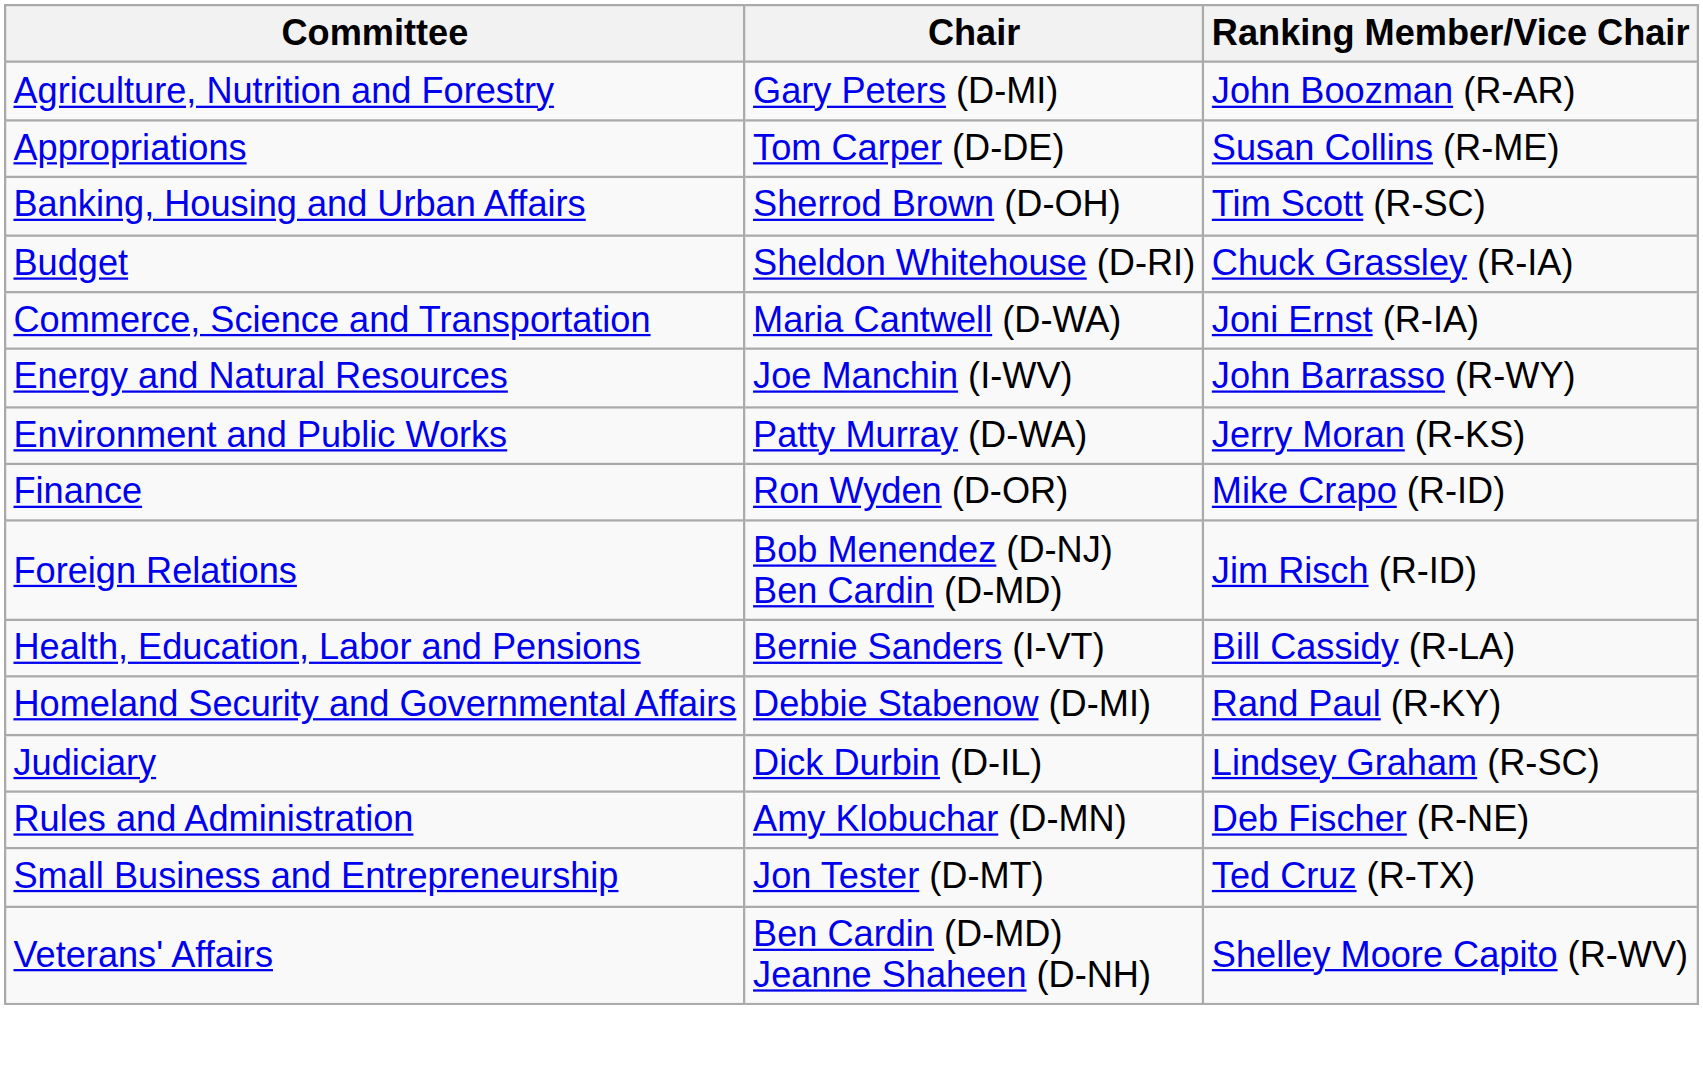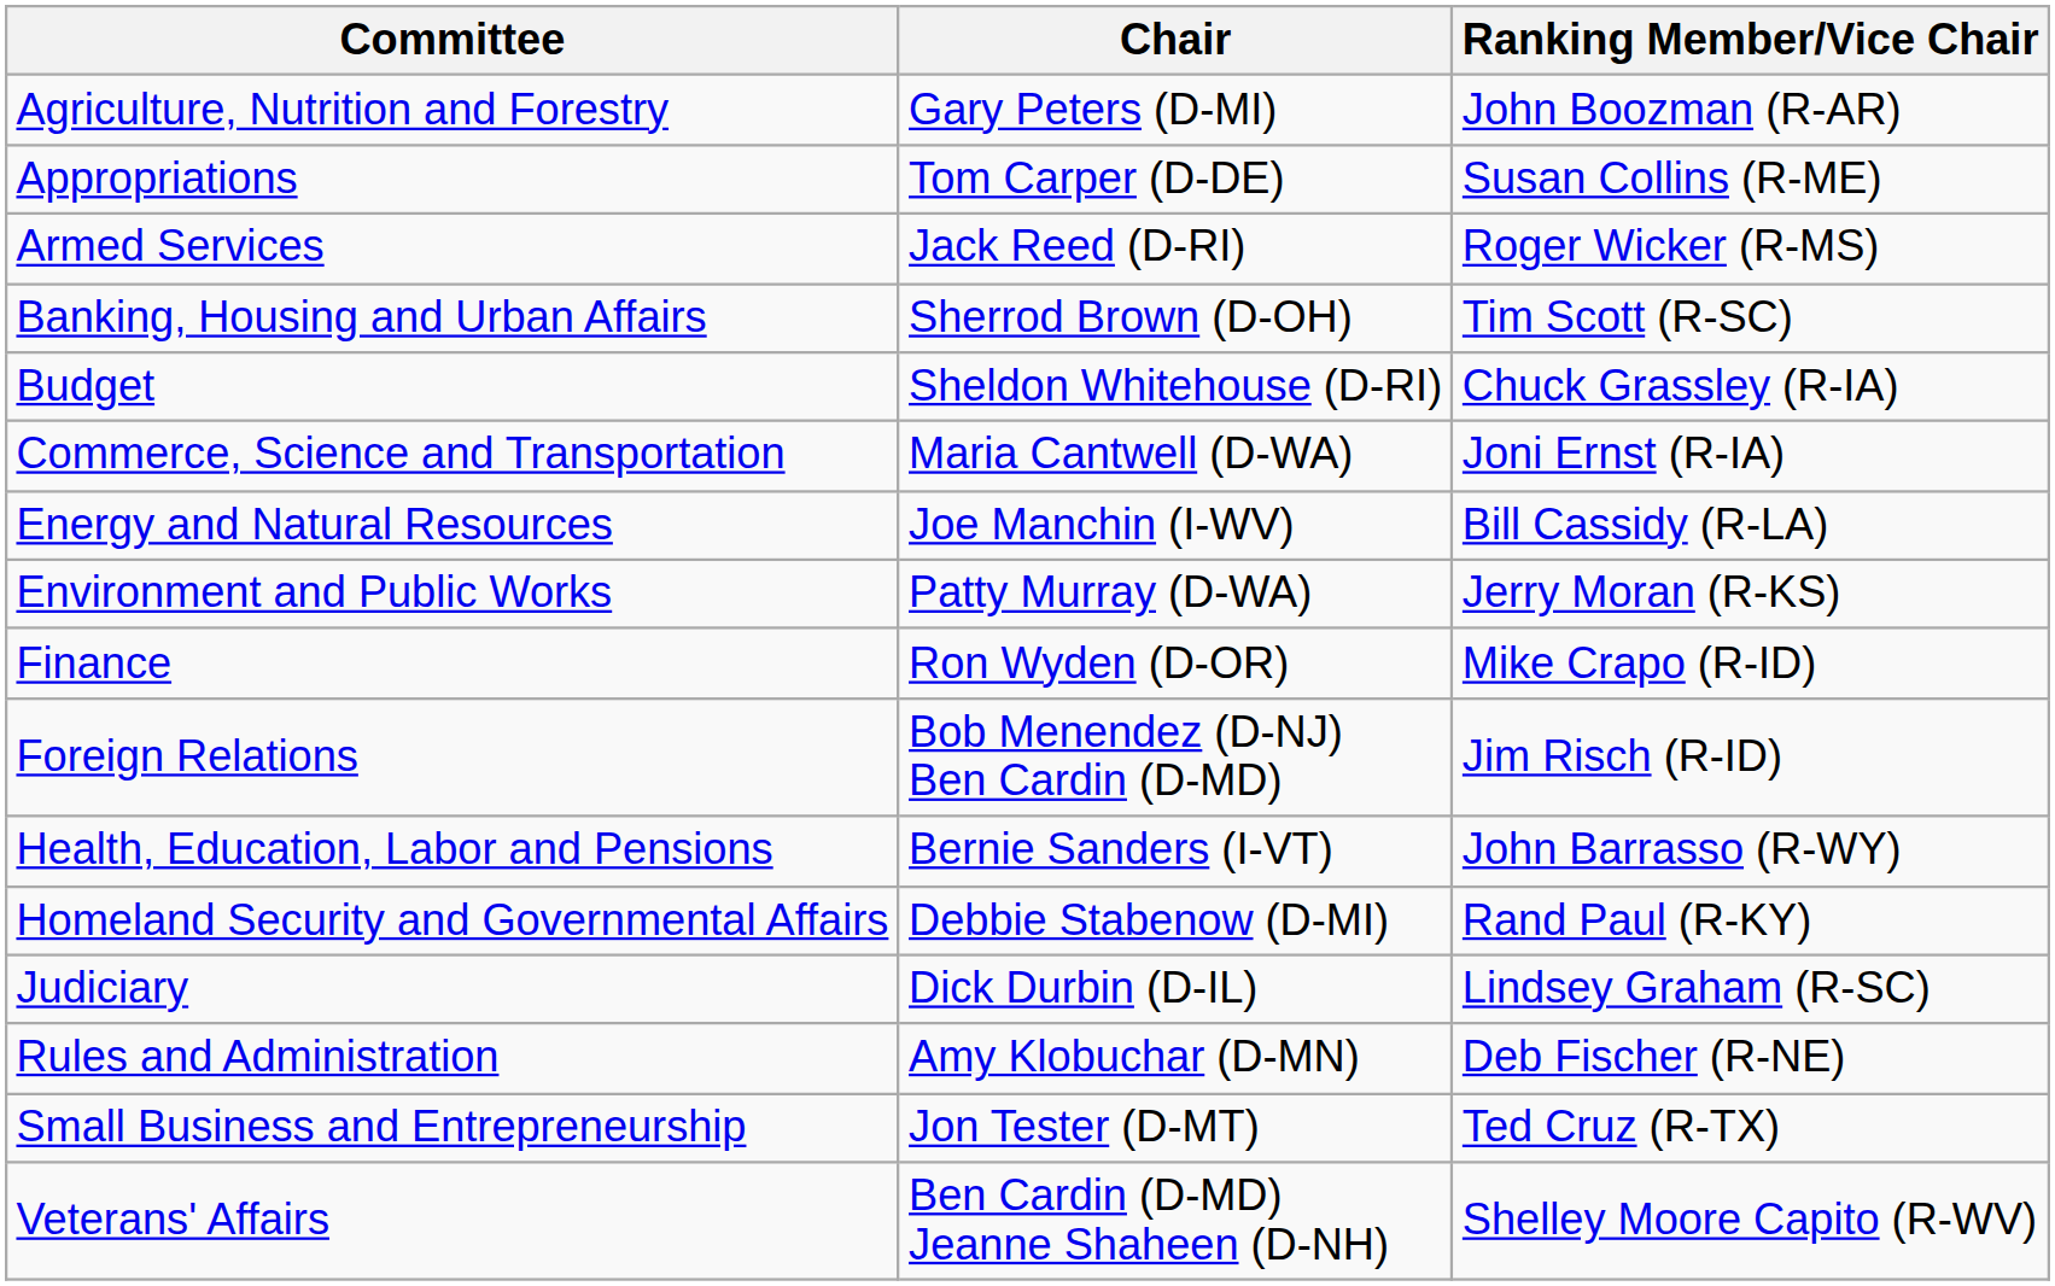+ row: Armed Services | Jack Reed (D-RI) | Roger Wicker (R-MS)
Energy and Natural Resources | Ranking Member/Vice Chair: John Barrasso (R-WY) -> Bill Cassidy (R-LA)
Health, Education, Labor and Pensions | Ranking Member/Vice Chair: Bill Cassidy (R-LA) -> John Barrasso (R-WY)
